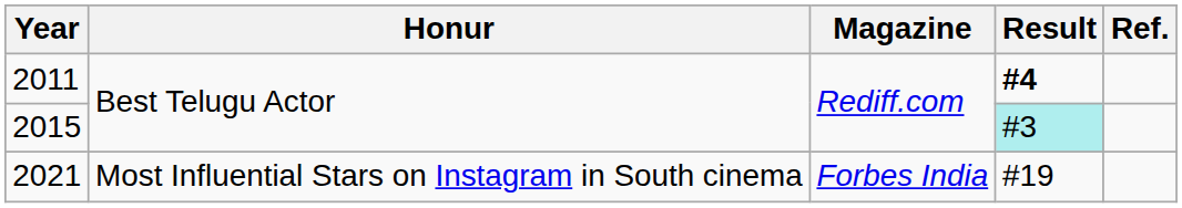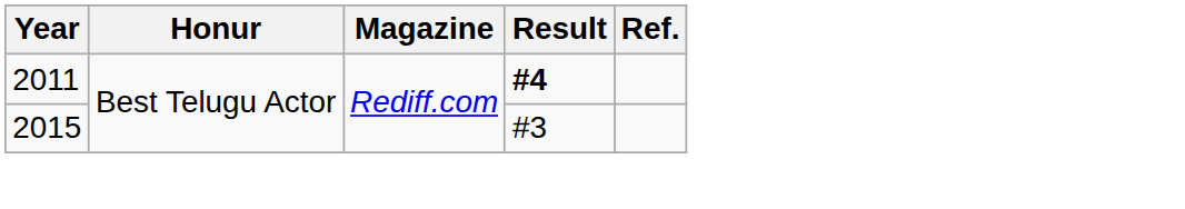2015 | Result: paleturquoise background -> no background
- row: 2021 | Most Influential Stars on Instagram in South cinema | Forbes India | #19
